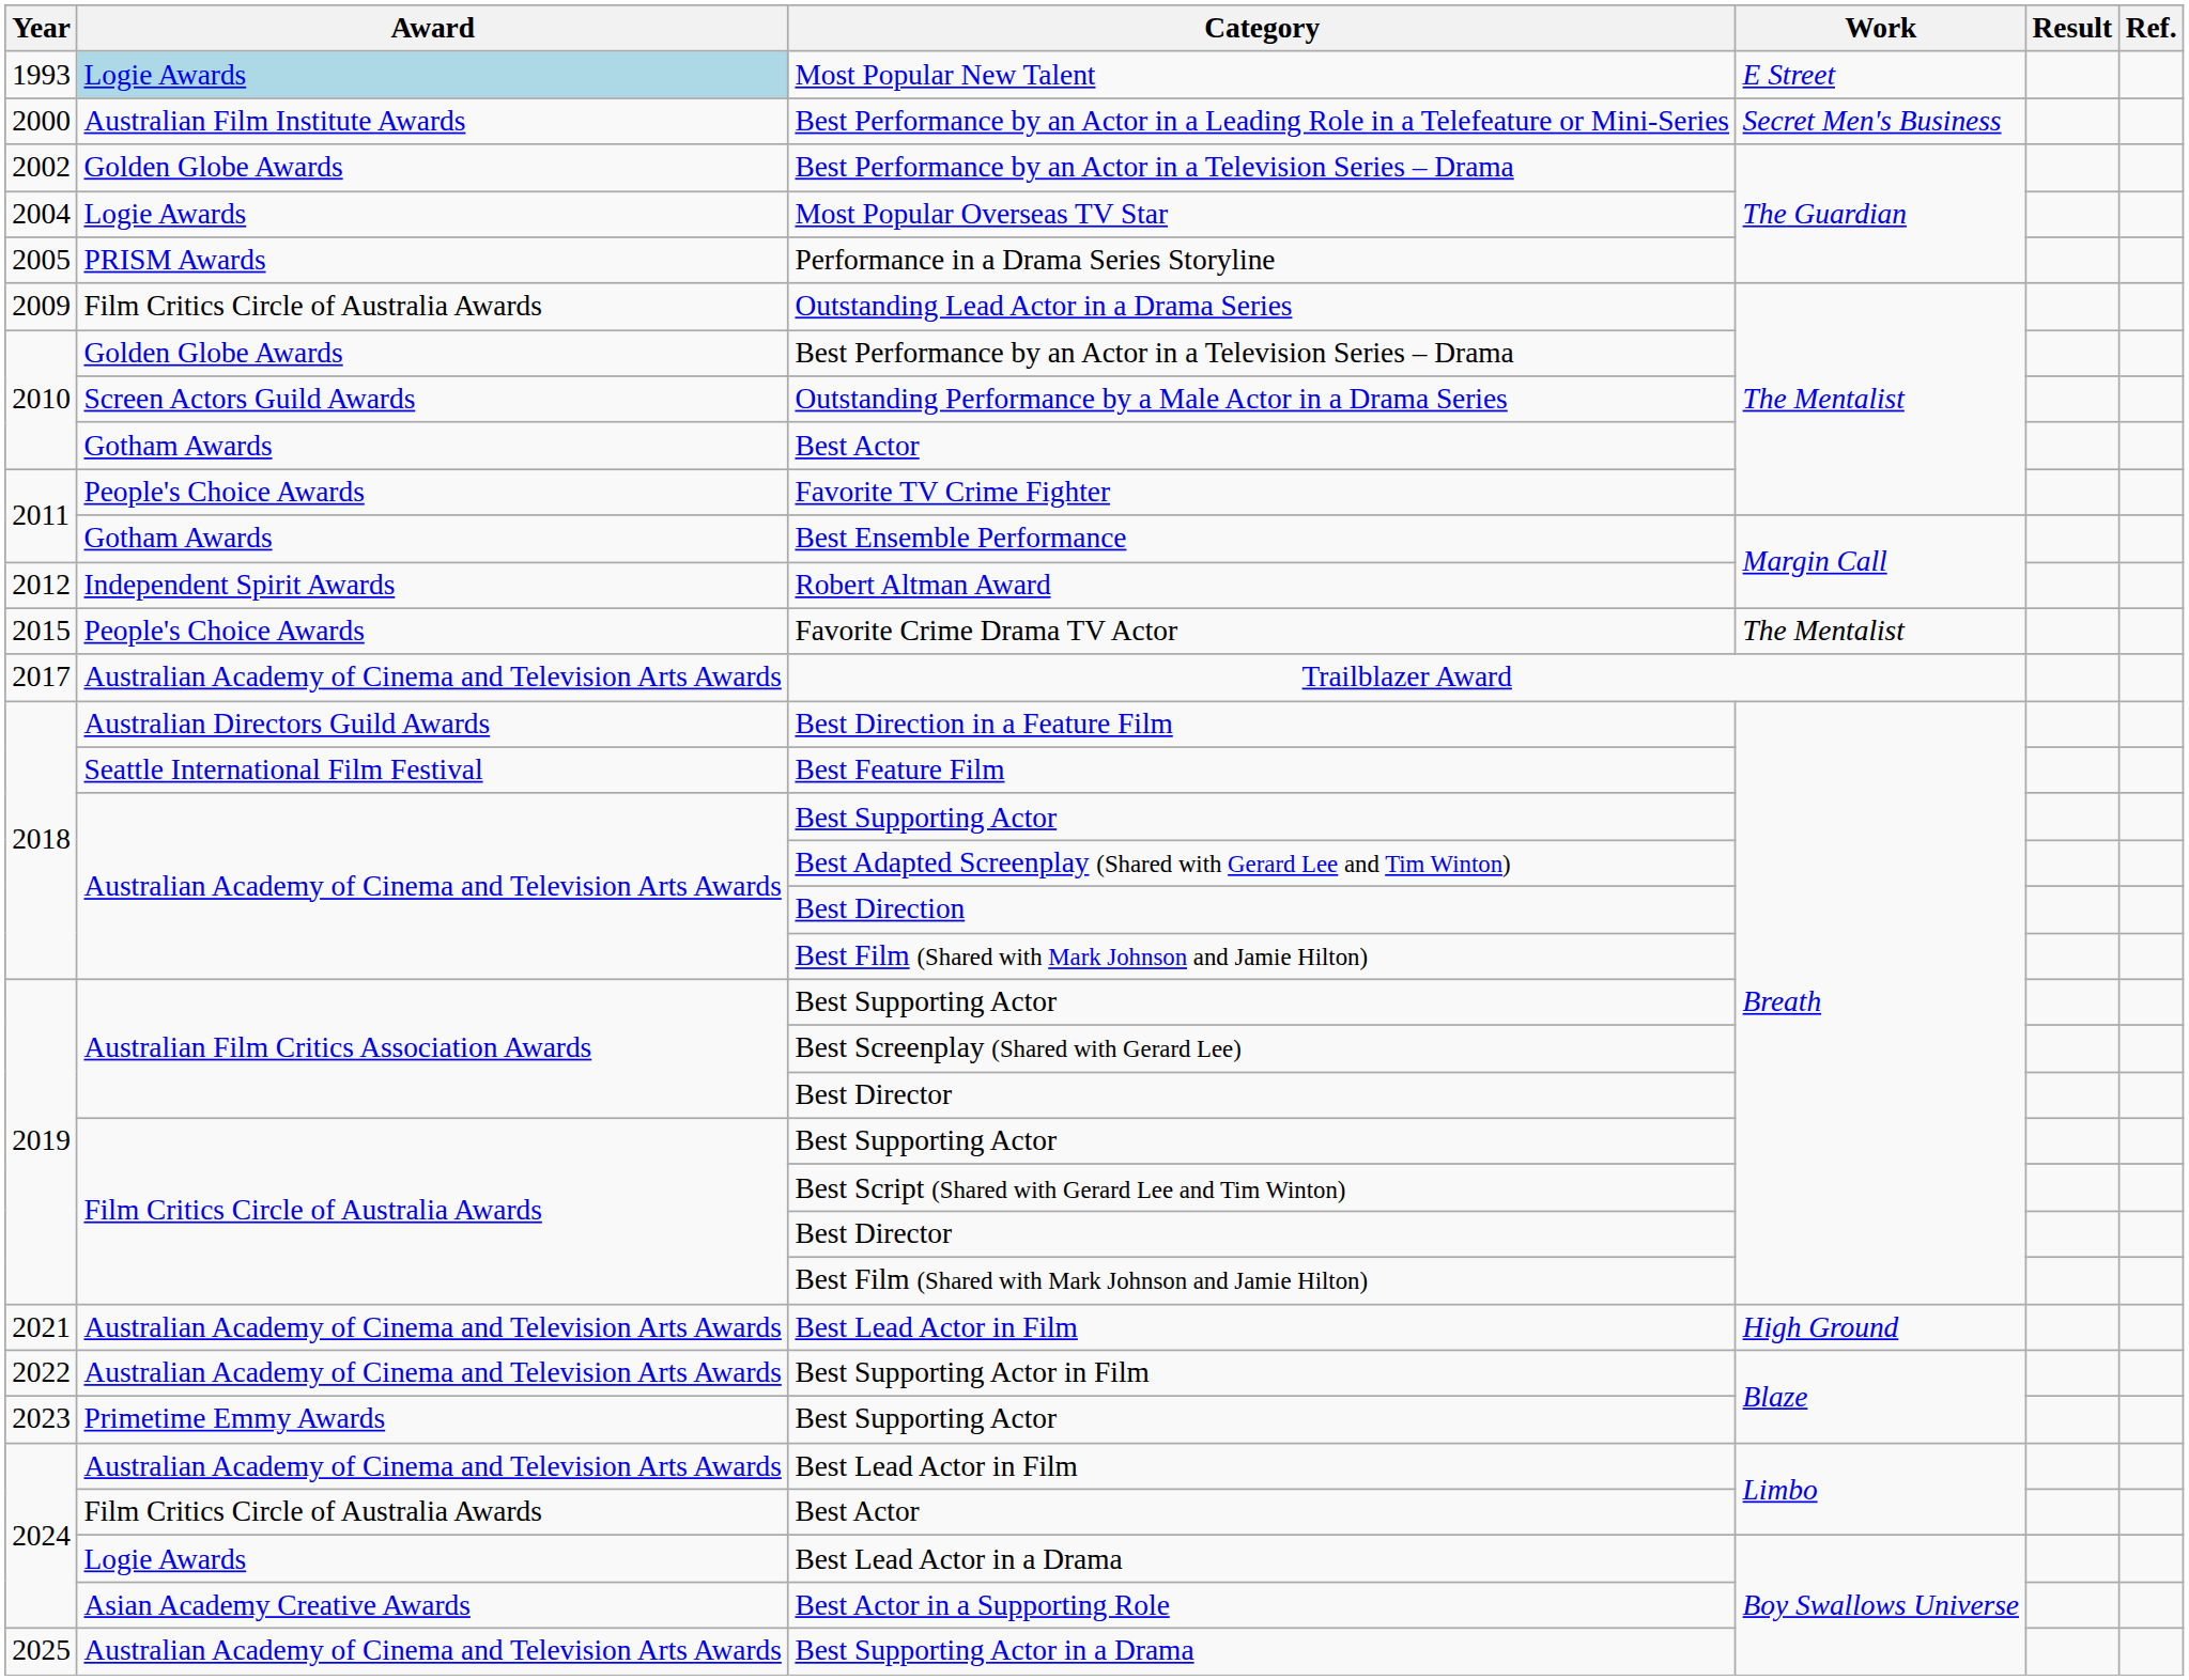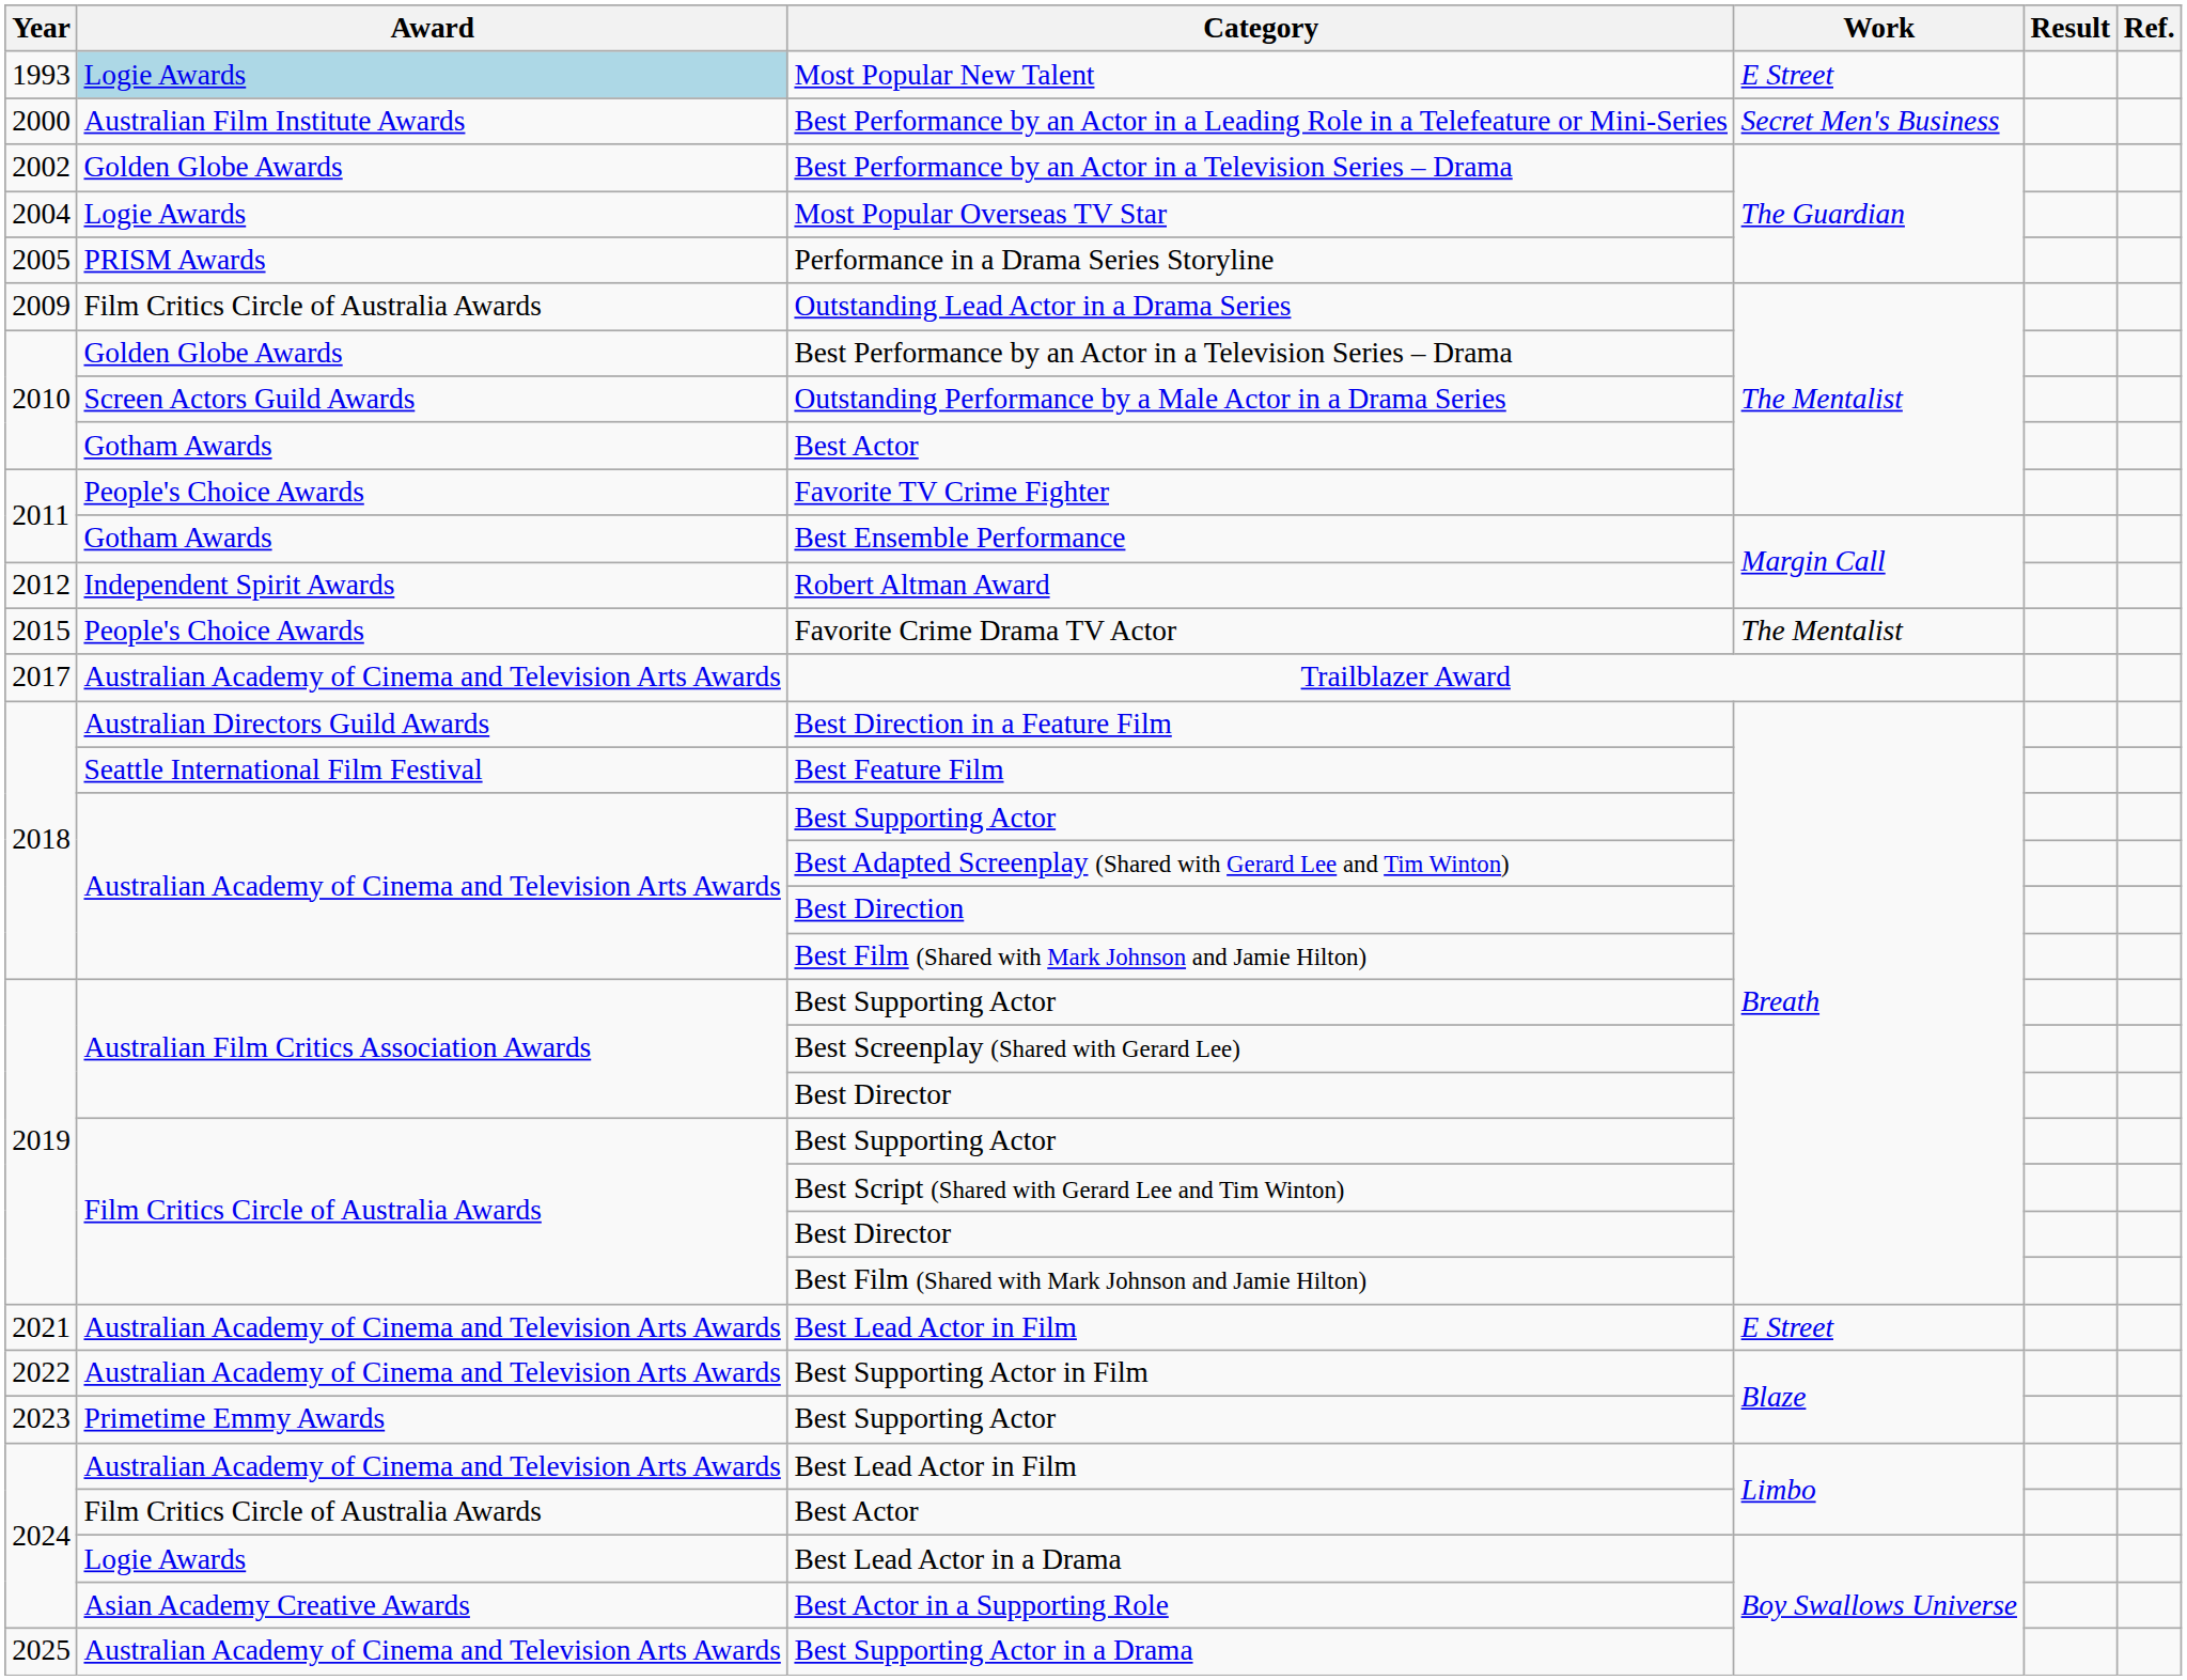2021 / Best Lead Actor in Film | Work: High Ground -> E Street
